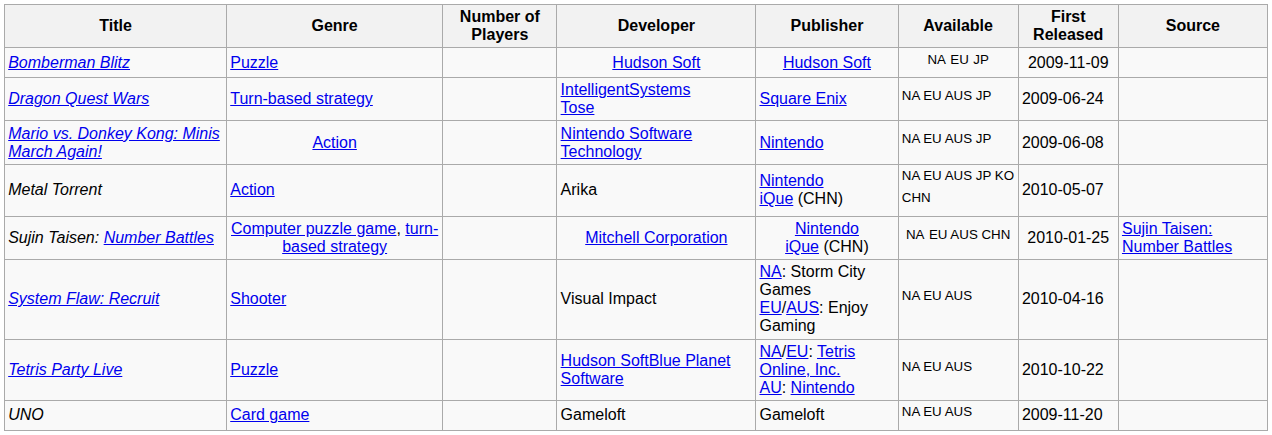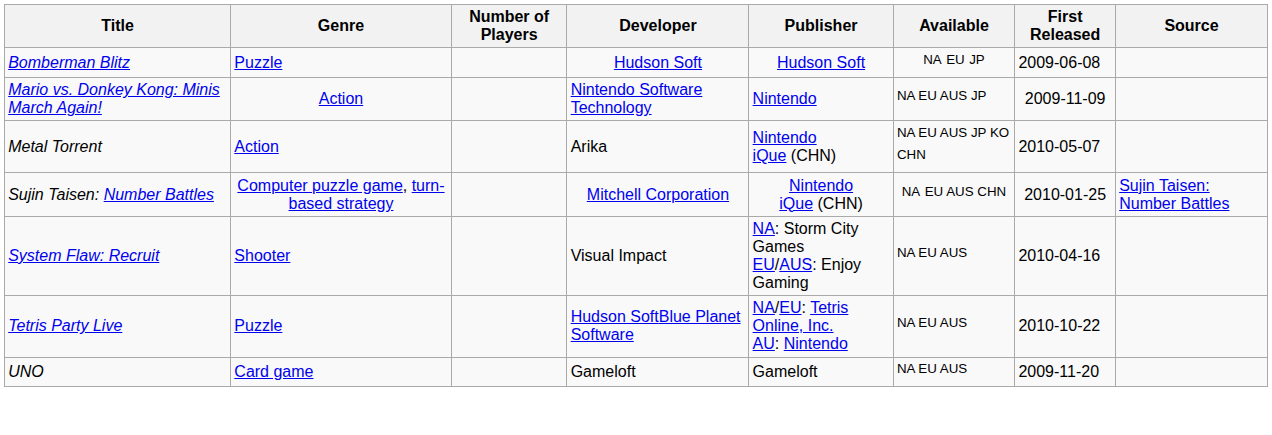Bomberman Blitz | First Released: 2009-11-09 -> 2009-06-08
- row: Dragon Quest Wars | Turn-based strategy | IntelligentSystems Tose | Square Enix | NA EU AUS JP | 2009-06-24
Mario vs. Donkey Kong: Minis March Again! | First Released: 2009-06-08 -> 2009-11-09
